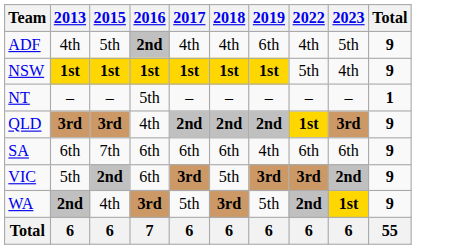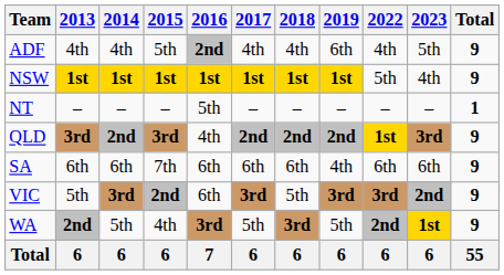+ column: 2014 | 4th | 1st | – | 2nd | 6th | 3rd | 5th | 6
